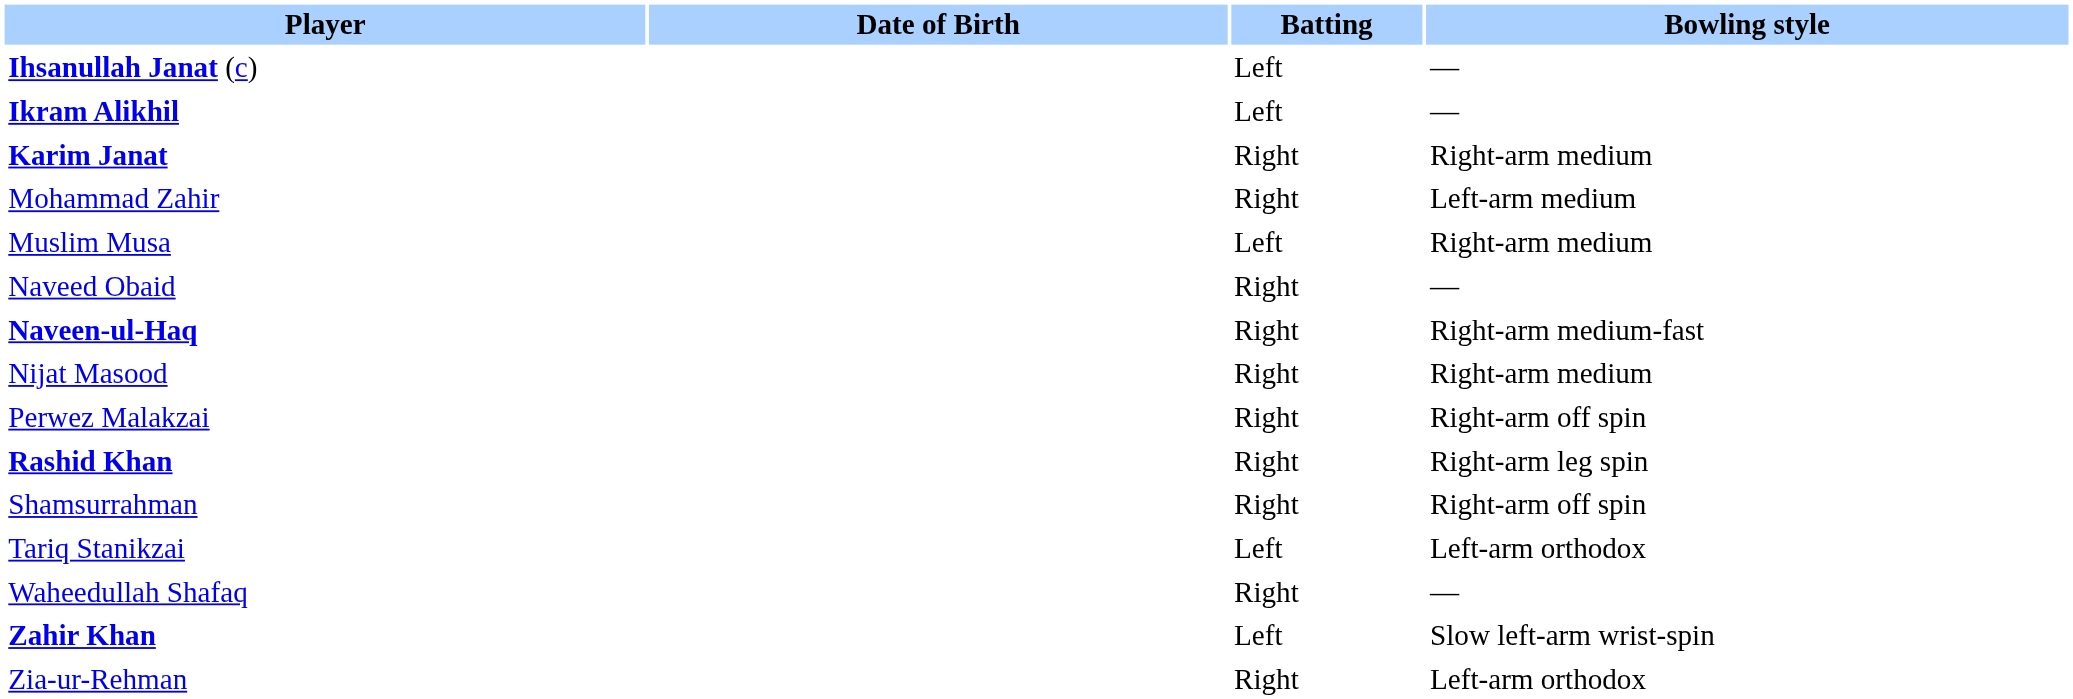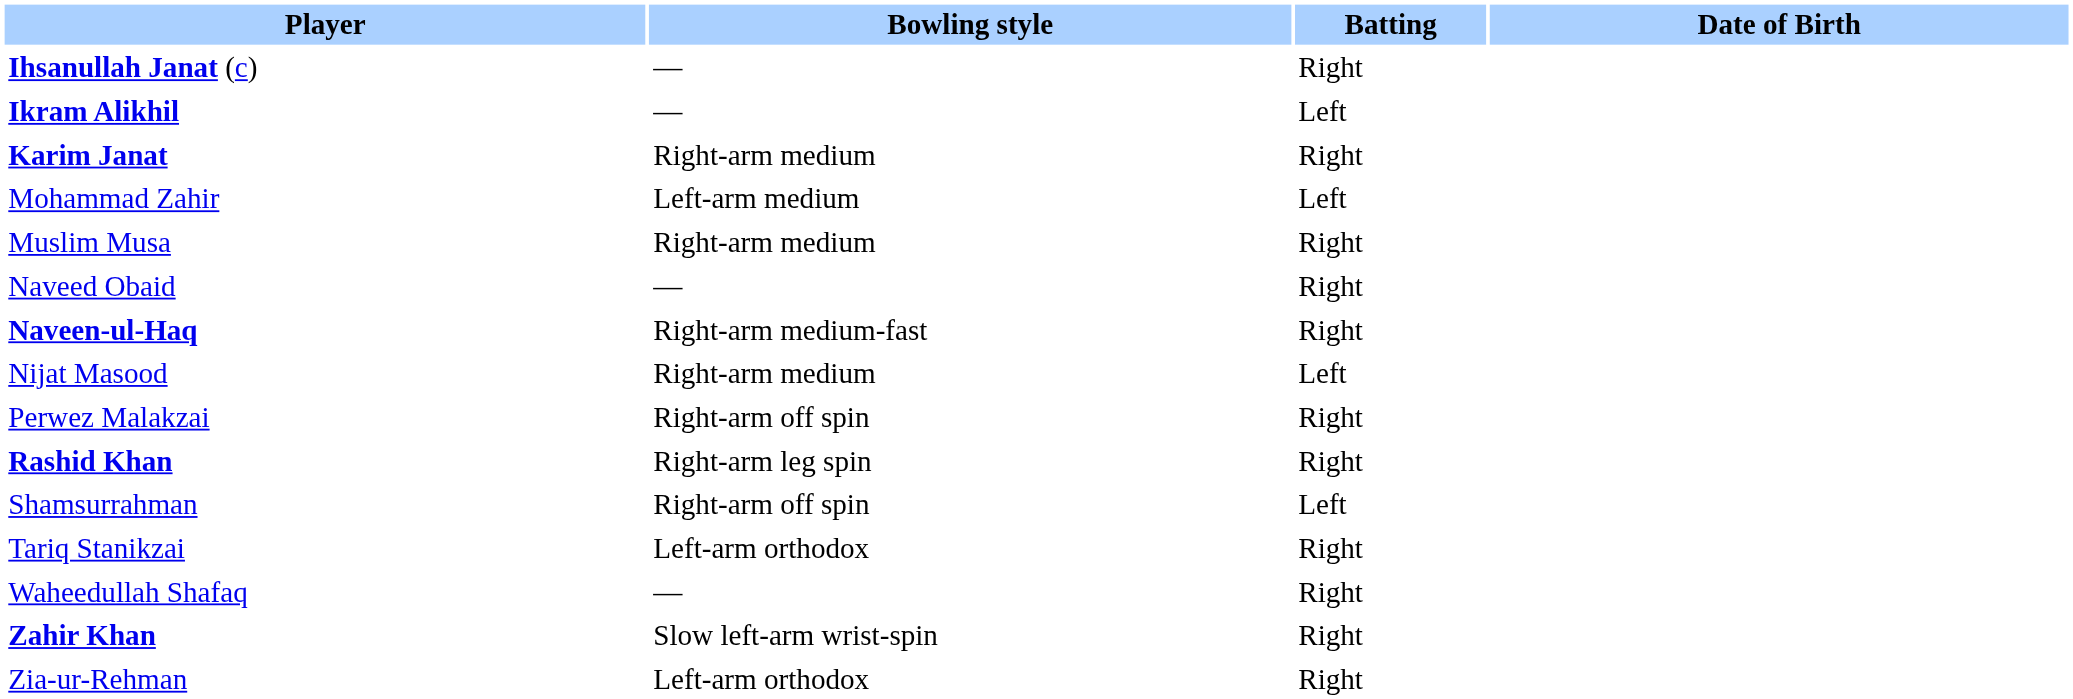columns swapped: Date of Birth <-> Bowling style
Ihsanullah Janat (c) | Batting: Left -> Right
Mohammad Zahir | Batting: Right -> Left
Muslim Musa | Batting: Left -> Right
Nijat Masood | Batting: Right -> Left
Shamsurrahman | Batting: Right -> Left
Tariq Stanikzai | Batting: Left -> Right
Zahir Khan | Batting: Left -> Right
